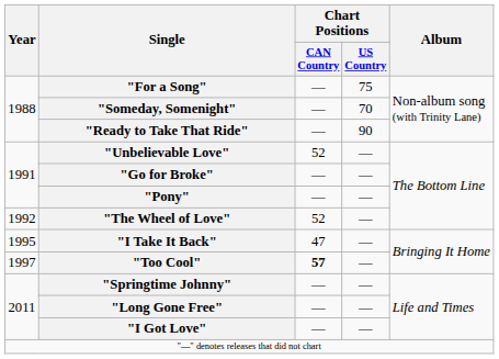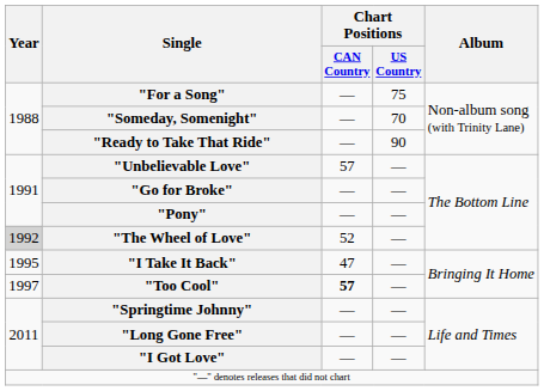"Unbelievable Love" | Chart Positions / CAN Country: 52 -> 57
"The Wheel of Love" | Year: no background -> lightgrey background
